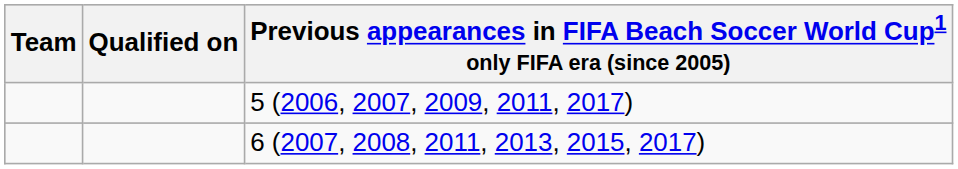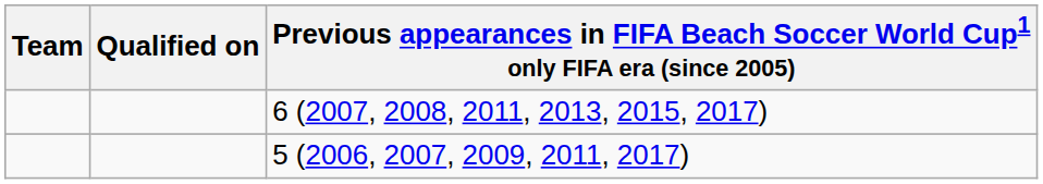rows swapped: 5 (2006, 2007, 2009, 2011, 2017) <-> 6 (2007, 2008, 2011, 2013, 2015, 2017)
